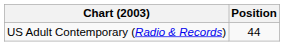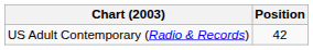US Adult Contemporary (Radio & Records) | Position: 44 -> 42
